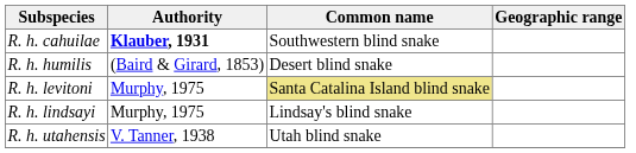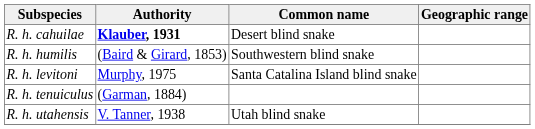R. h. cahuilae | Common name: Southwestern blind snake -> Desert blind snake
R. h. humilis | Common name: Desert blind snake -> Southwestern blind snake
R. h. levitoni | Common name: khaki background -> no background
- row: R. h. lindsayi | Murphy, 1975 | Lindsay's blind snake
+ row: R. h. tenuiculus | (Garman, 1884)
